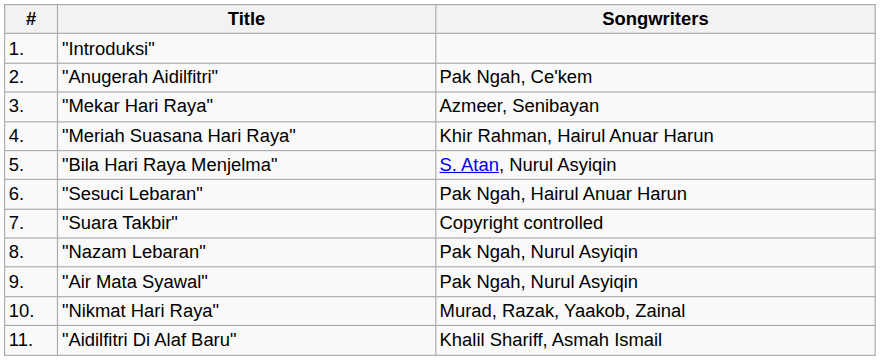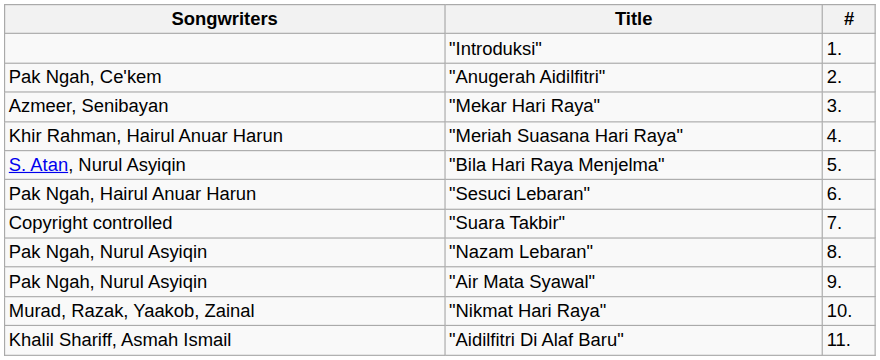columns swapped: # <-> Songwriters
